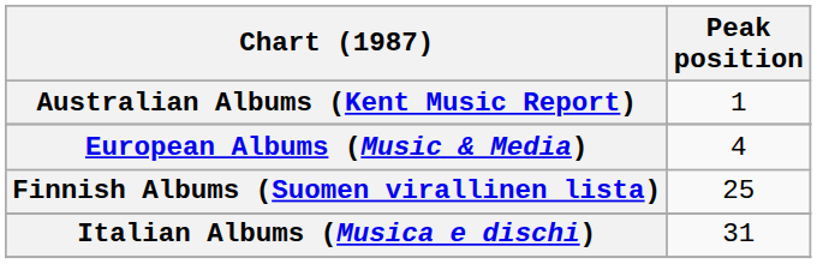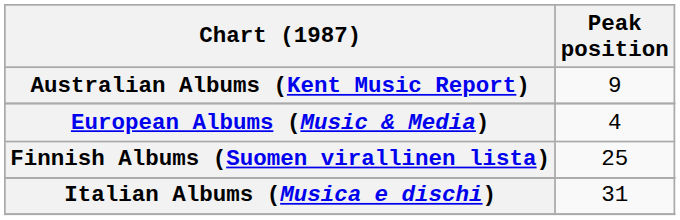Australian Albums (Kent Music Report) | Peak position: 1 -> 9
